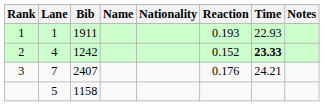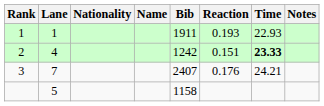columns swapped: Bib <-> Nationality
2 | Reaction: 0.152 -> 0.151
